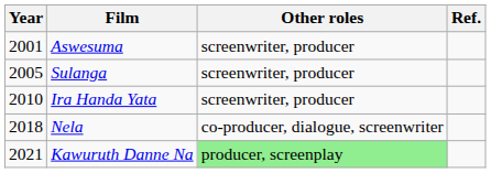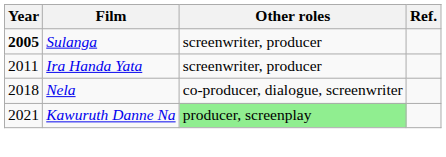- row: 2001 | Aswesuma | screenwriter, producer
Sulanga | Year: normal -> bold
Ira Handa Yata | Year: 2010 -> 2011
